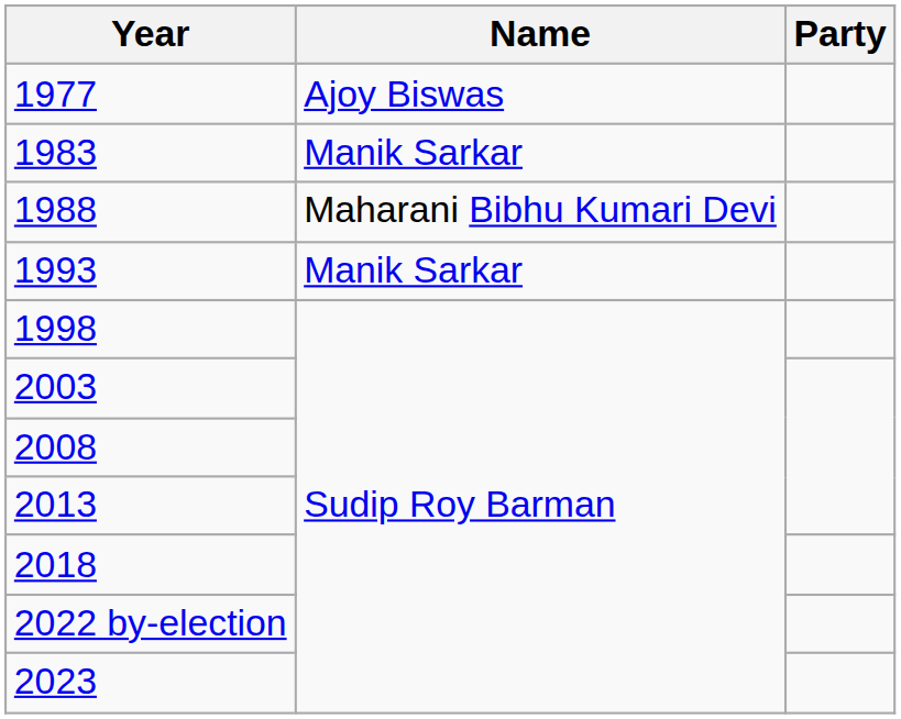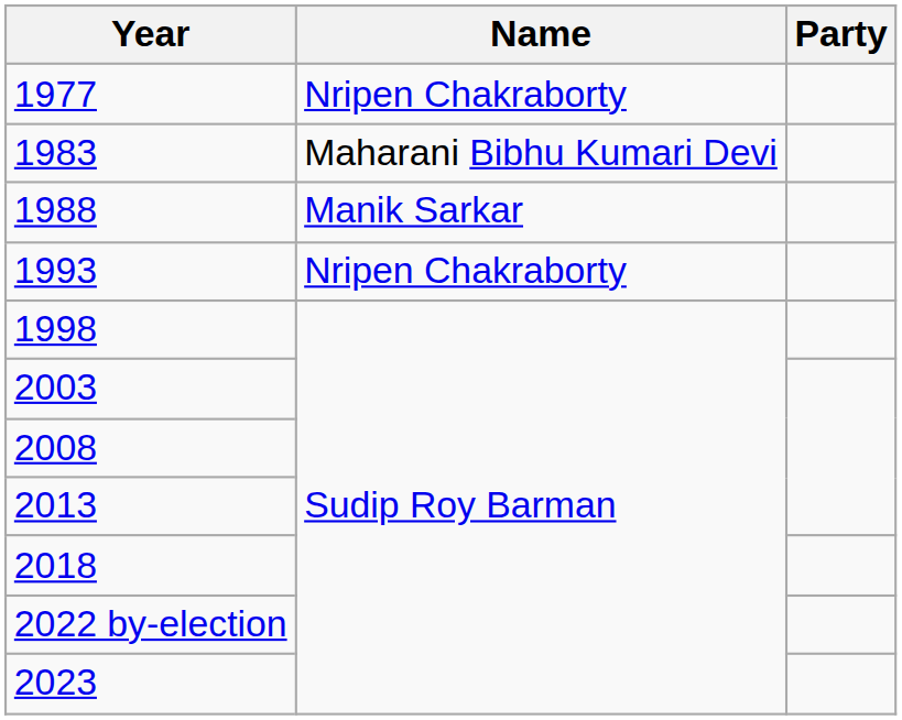1977 | Name: Ajoy Biswas -> Nripen Chakraborty
1983 | Name: Manik Sarkar -> Maharani Bibhu Kumari Devi
1988 | Name: Maharani Bibhu Kumari Devi -> Manik Sarkar
1993 | Name: Manik Sarkar -> Nripen Chakraborty
